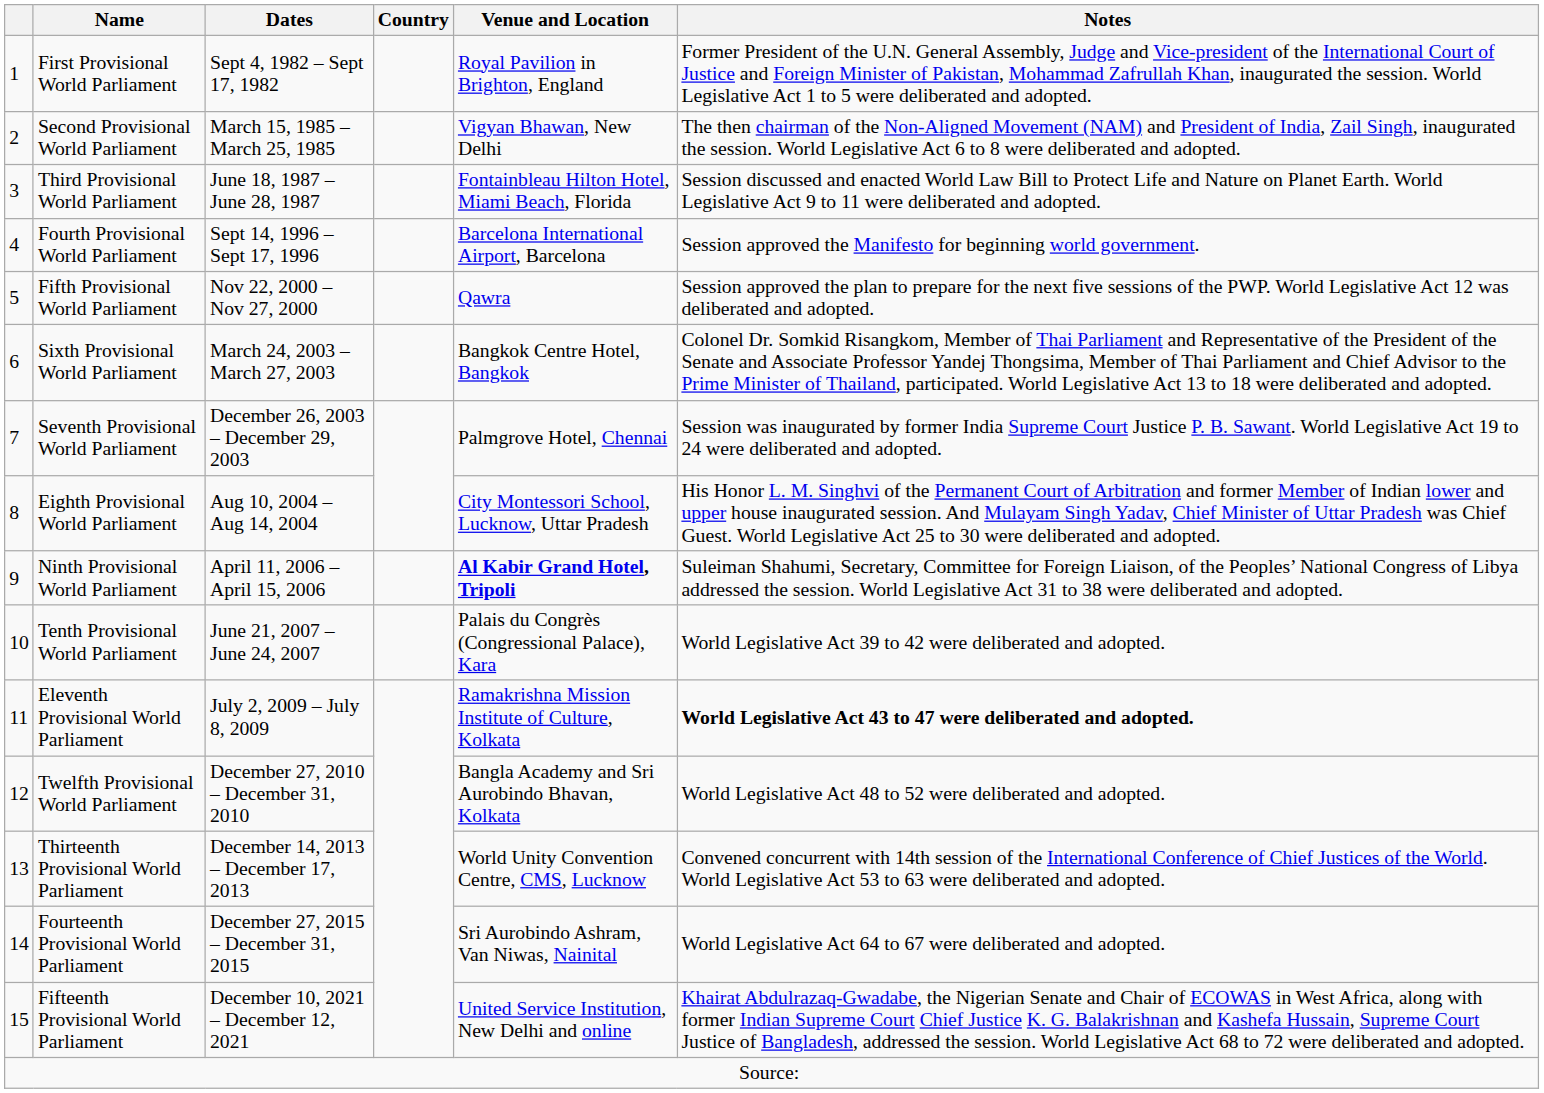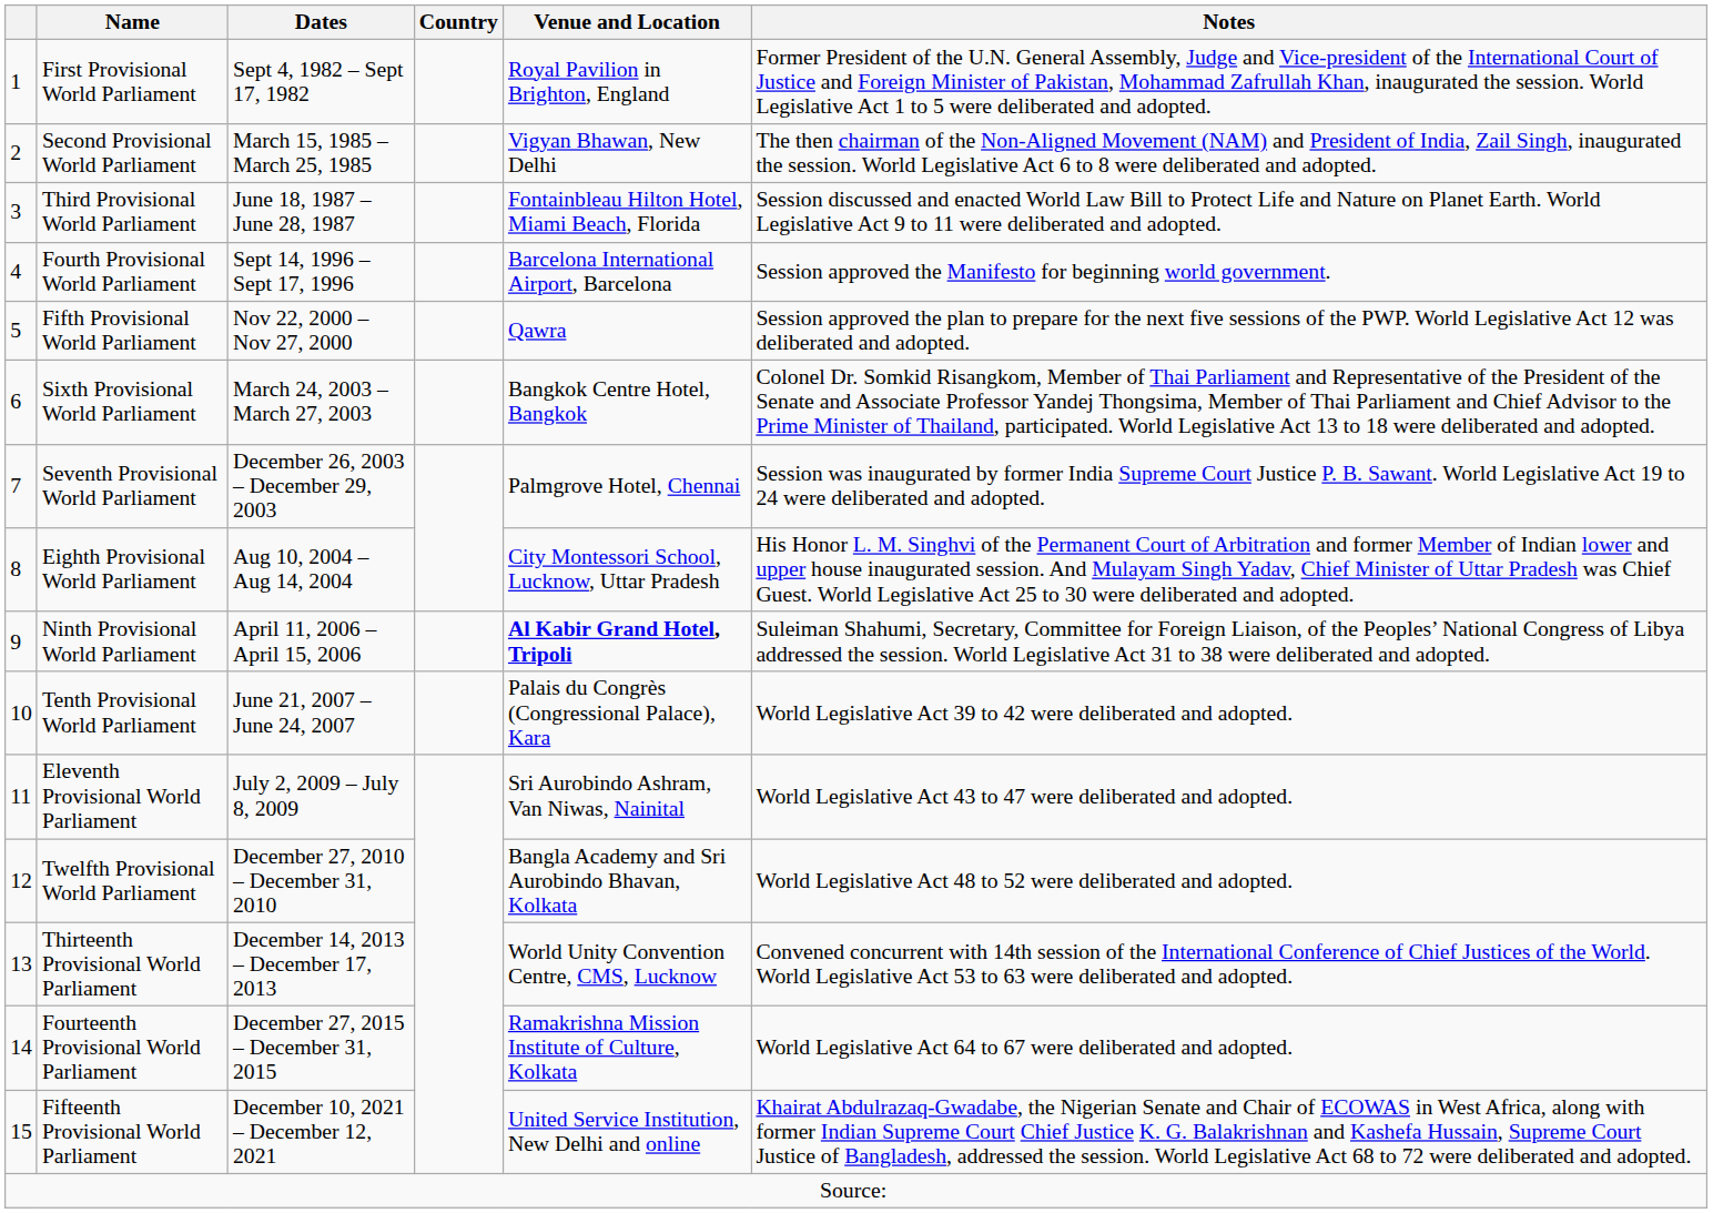Eleventh Provisional World Parliament | Venue and Location: Ramakrishna Mission Institute of Culture, Kolkata -> Sri Aurobindo Ashram, Van Niwas, Nainital
Eleventh Provisional World Parliament | Notes: bold -> normal
Fourteenth Provisional World Parliament | Venue and Location: Sri Aurobindo Ashram, Van Niwas, Nainital -> Ramakrishna Mission Institute of Culture, Kolkata
